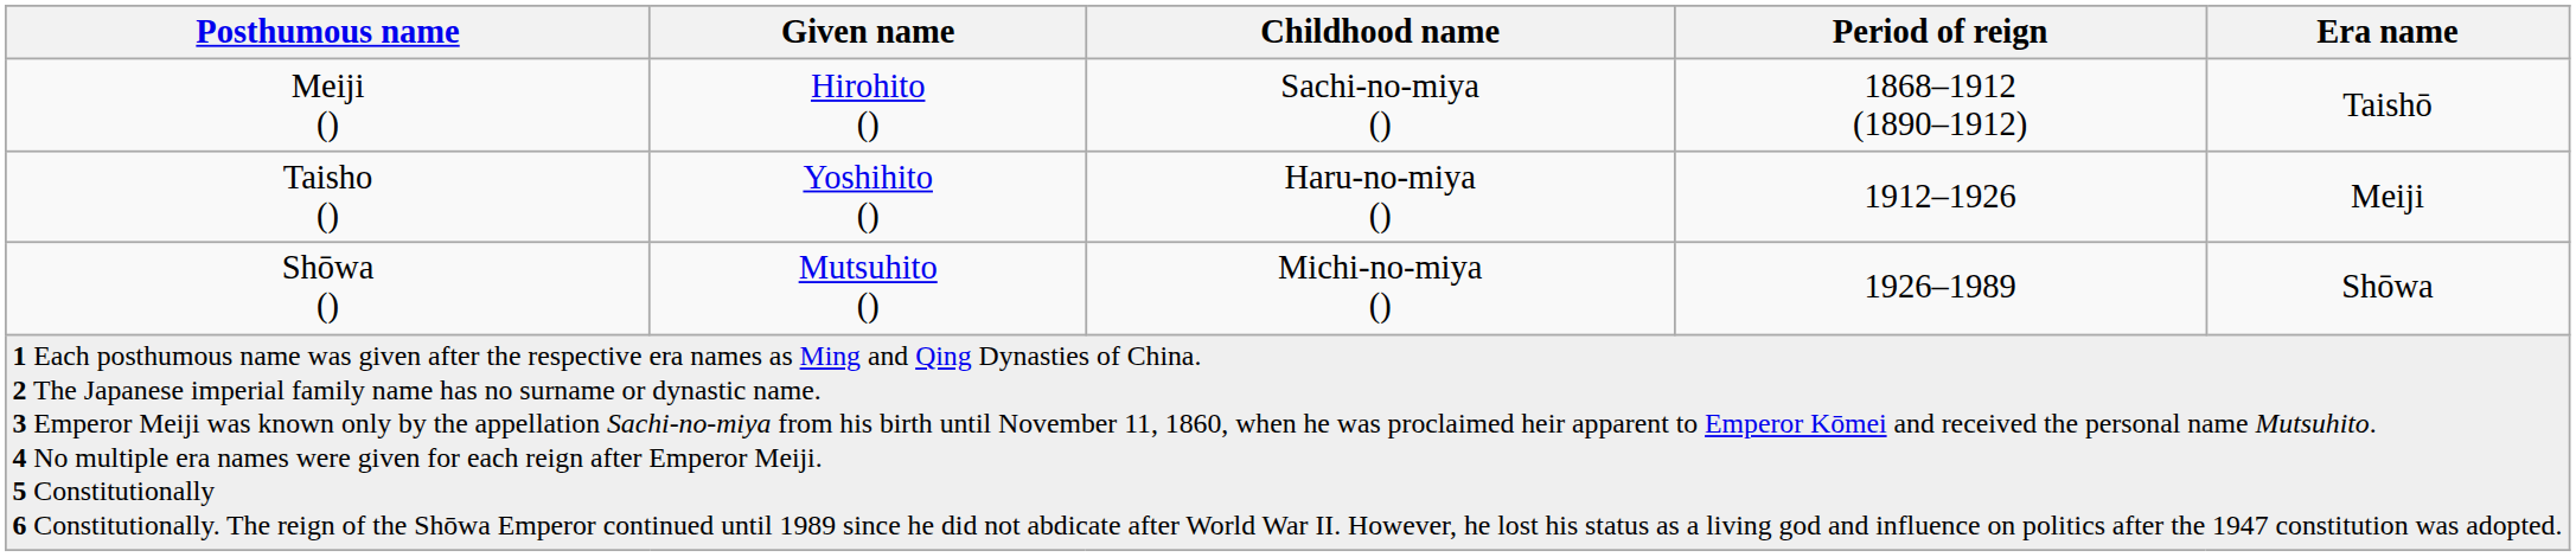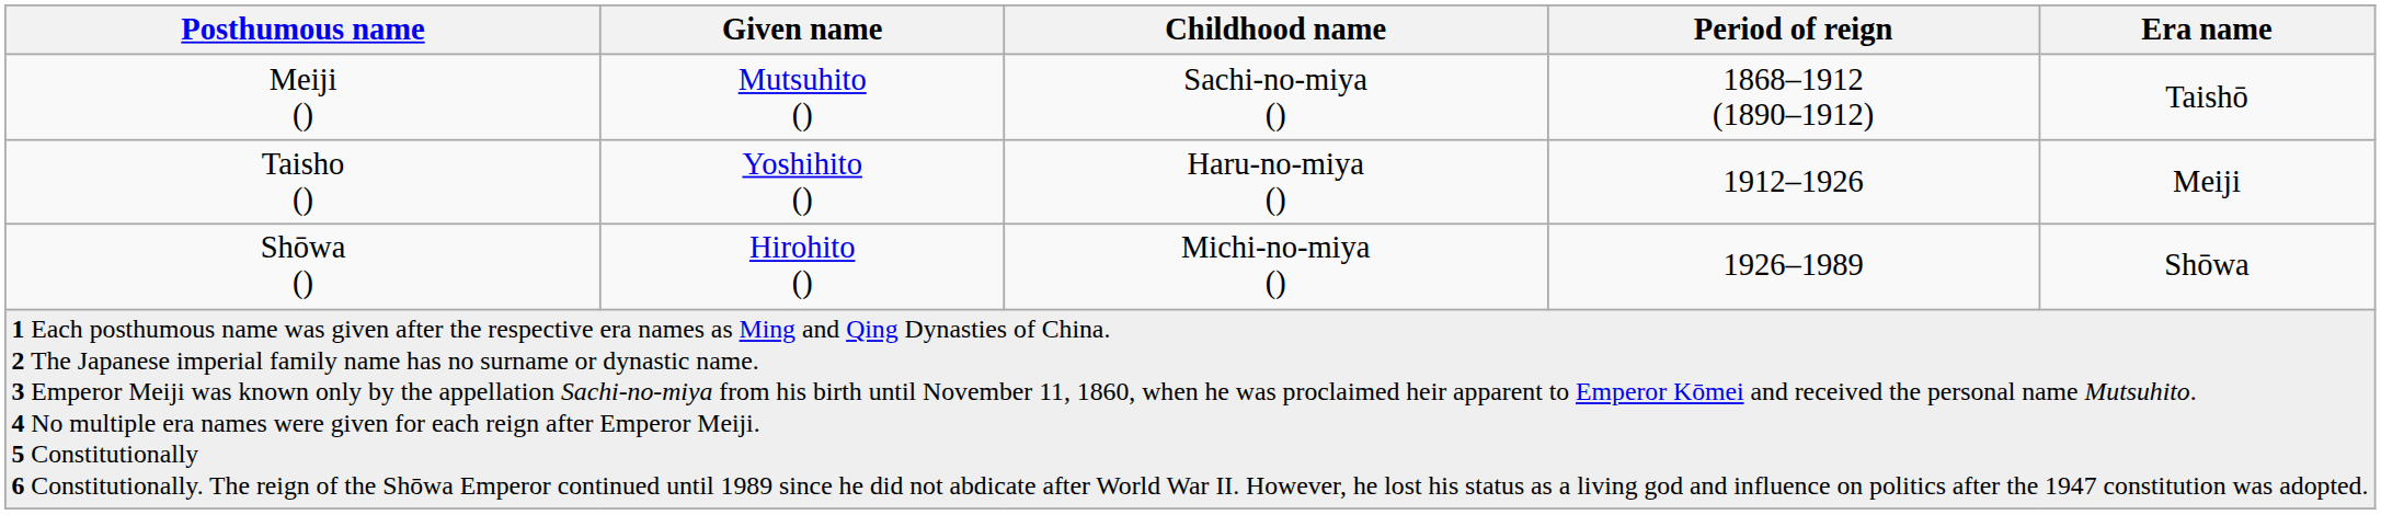Meiji () | Given name: Hirohito () -> Mutsuhito ()
Shōwa () | Given name: Mutsuhito () -> Hirohito ()
